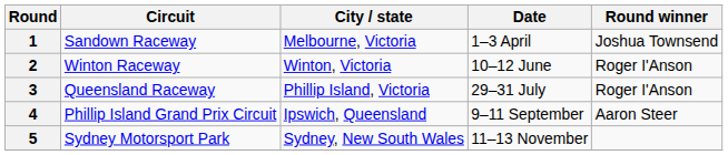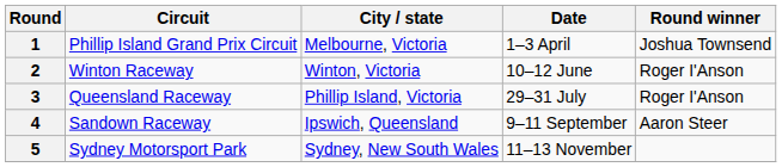1 | Circuit: Sandown Raceway -> Phillip Island Grand Prix Circuit
4 | Circuit: Phillip Island Grand Prix Circuit -> Sandown Raceway
